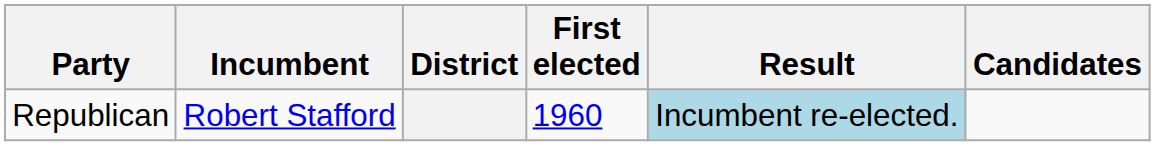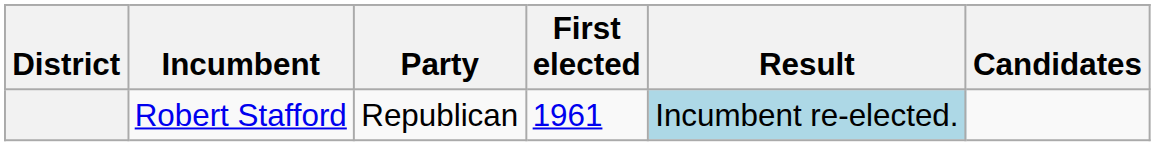columns swapped: District <-> Party
Robert Stafford | First elected: 1960 -> 1961
